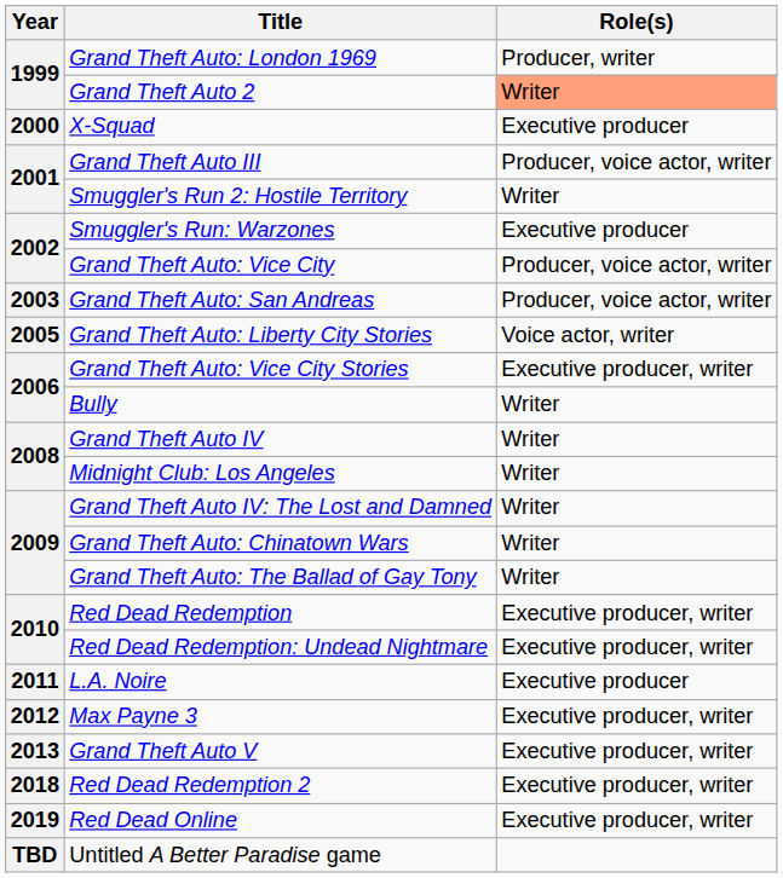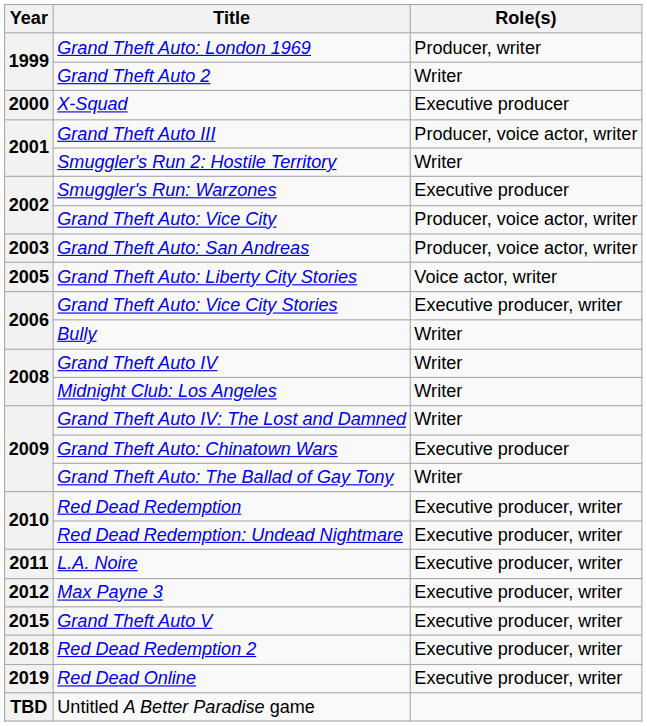Grand Theft Auto 2 | Role(s): lightsalmon background -> no background
Grand Theft Auto: Chinatown Wars | Role(s): Writer -> Executive producer
L.A. Noire | Role(s): Executive producer -> Executive producer, writer
Grand Theft Auto V | Year: 2013 -> 2015
